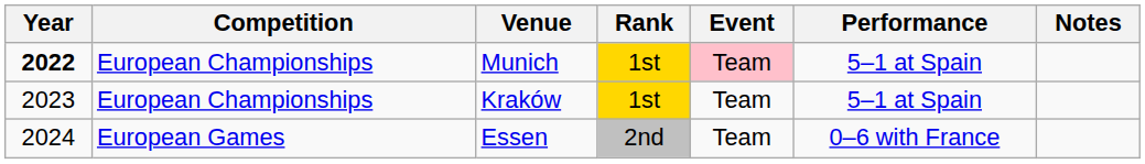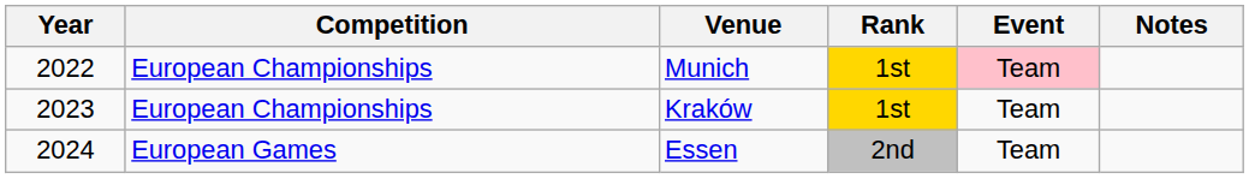- column: Performance | 5–1 at Spain | 5–1 at Spain | 0–6 with France
Munich | Year: bold -> normal
